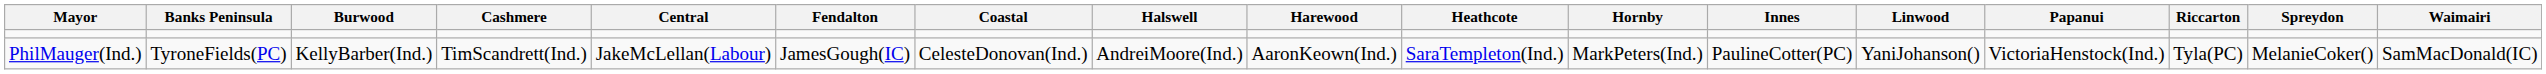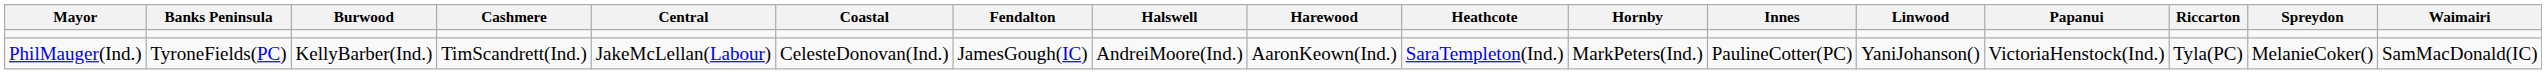columns swapped: Coastal <-> Fendalton
